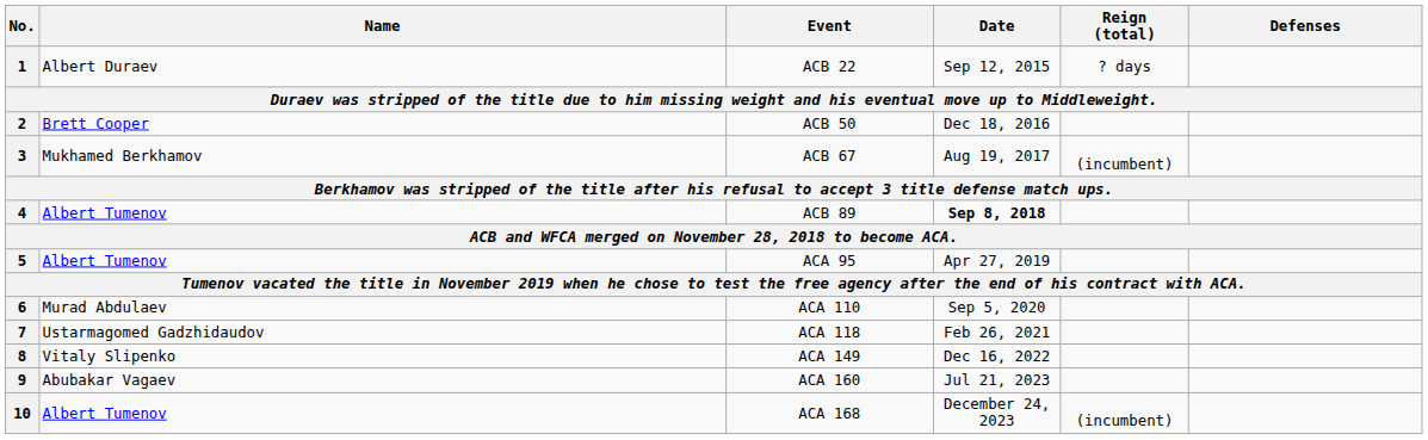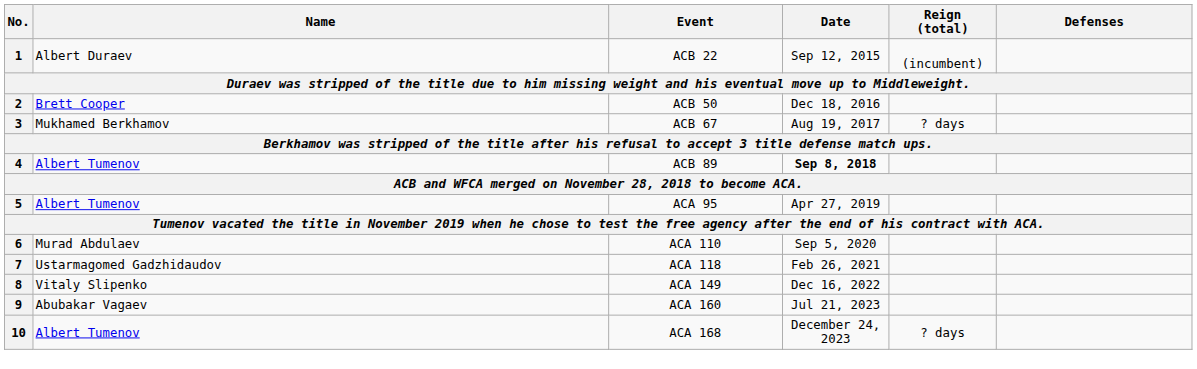1 | Reign (total): ? days -> (incumbent)
3 | Reign (total): (incumbent) -> ? days
10 | Reign (total): (incumbent) -> ? days
